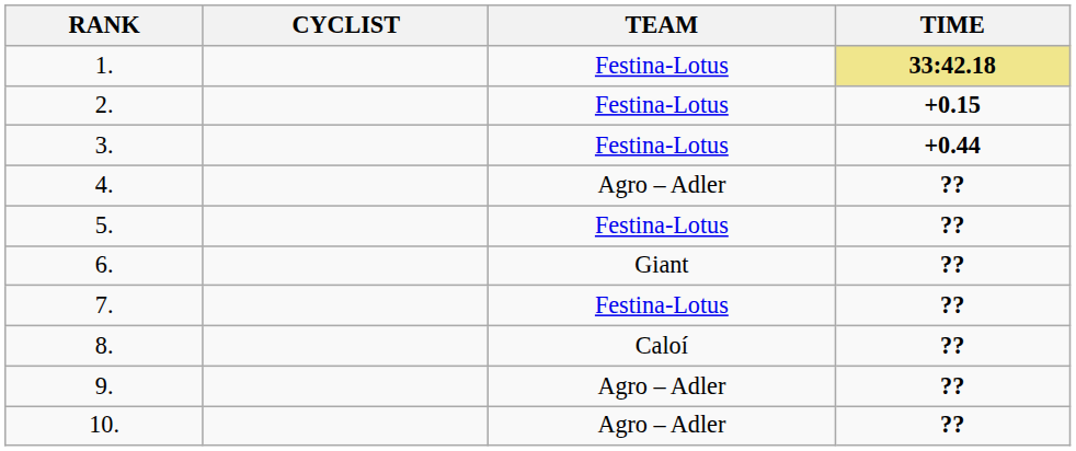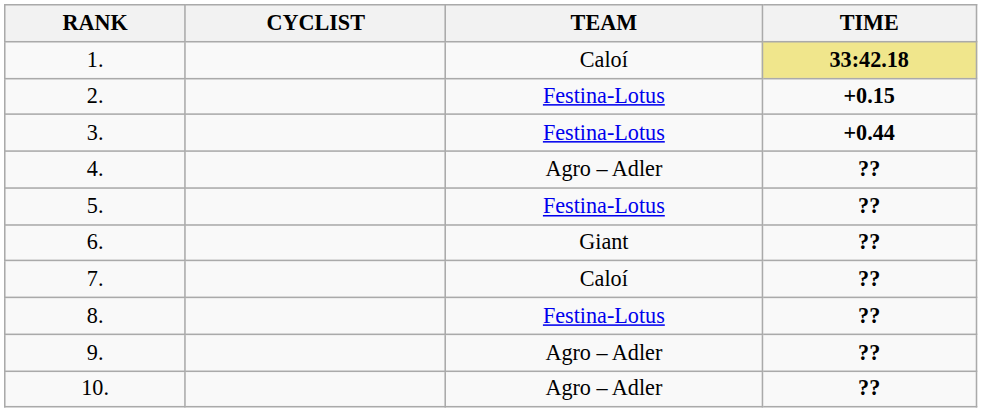1. | TEAM: Festina-Lotus -> Caloí
7. | TEAM: Festina-Lotus -> Caloí
8. | TEAM: Caloí -> Festina-Lotus
